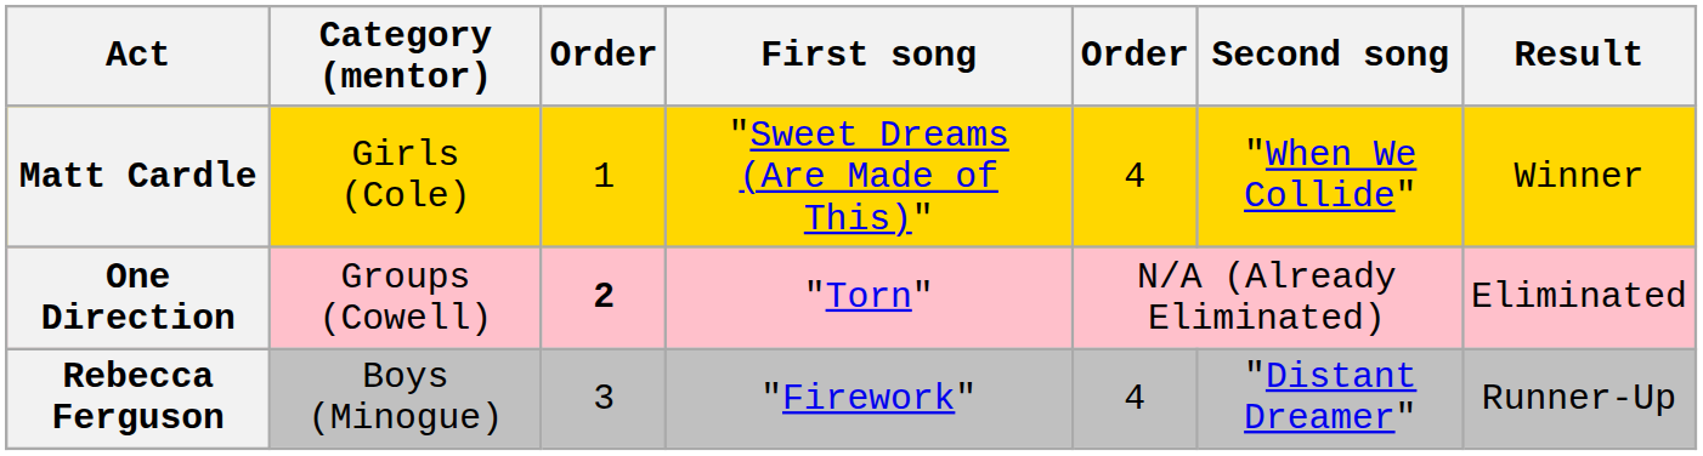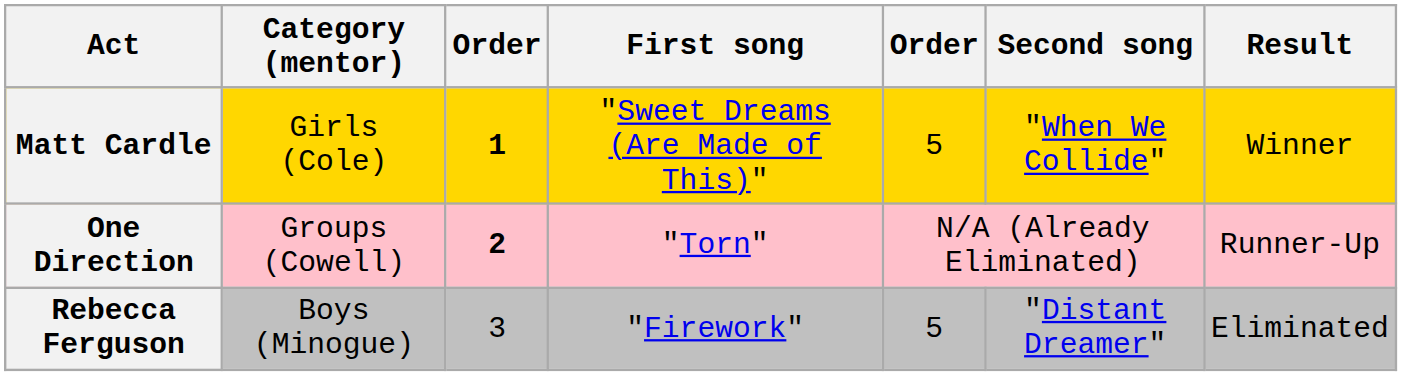Matt Cardle | column 3: normal -> bold
Matt Cardle | column 5: 4 -> 5
One Direction | Result: Eliminated -> Runner-Up
Rebecca Ferguson | column 5: 4 -> 5
Rebecca Ferguson | Result: Runner-Up -> Eliminated
